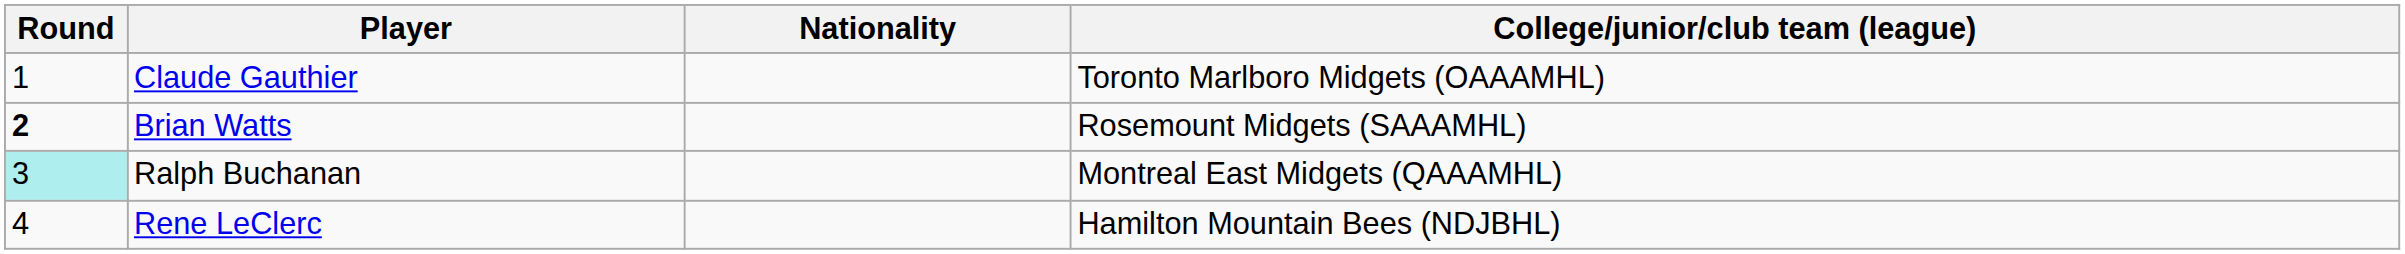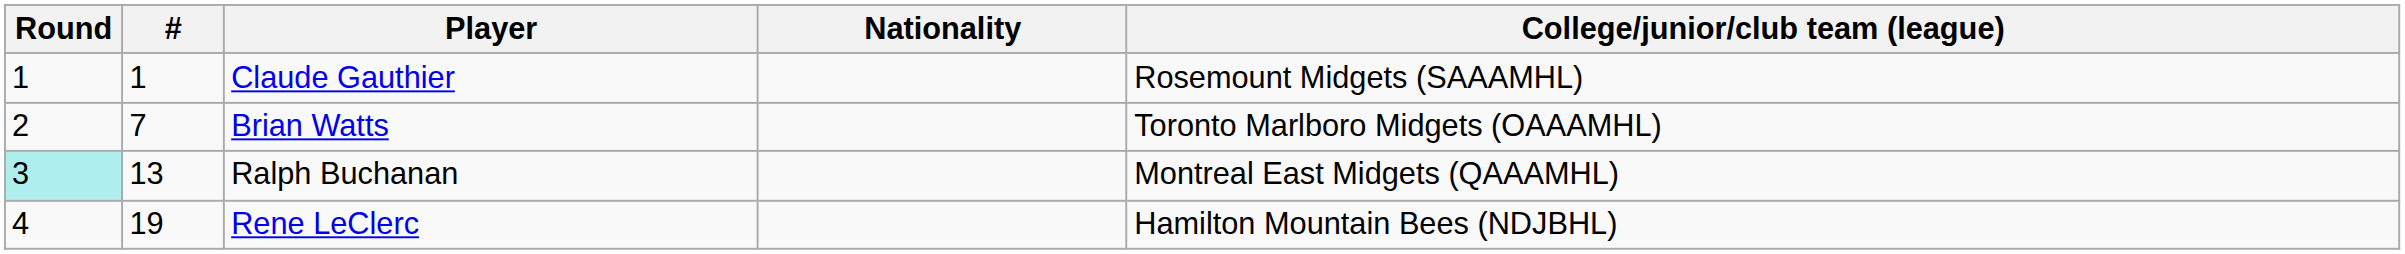+ column: # | 1 | 7 | 13 | 19
Claude Gauthier | College/junior/club team (league): Toronto Marlboro Midgets (OAAAMHL) -> Rosemount Midgets (SAAAMHL)
Brian Watts | Round: bold -> normal
Brian Watts | College/junior/club team (league): Rosemount Midgets (SAAAMHL) -> Toronto Marlboro Midgets (OAAAMHL)
